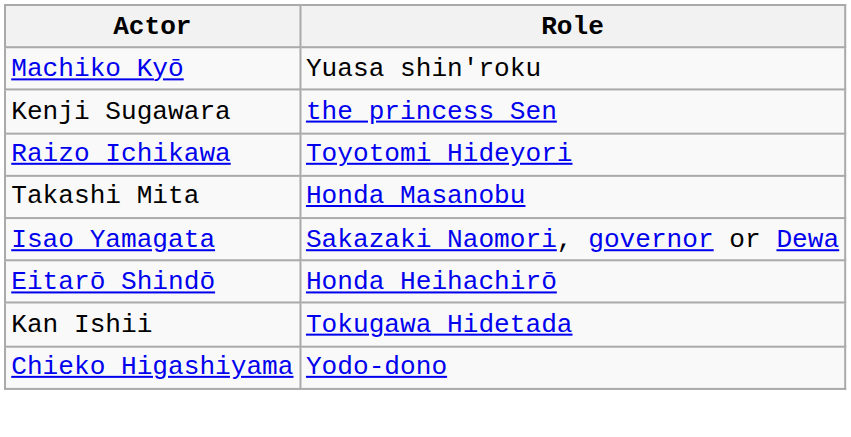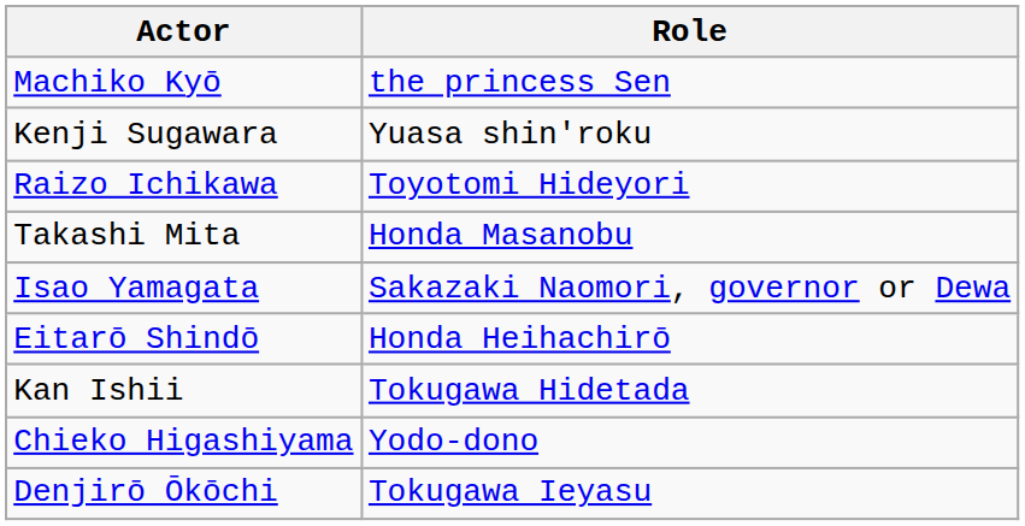Machiko Kyō | Role: Yuasa shin'roku -> the princess Sen
Kenji Sugawara | Role: the princess Sen -> Yuasa shin'roku
+ row: Denjirō Ōkōchi | Tokugawa Ieyasu
